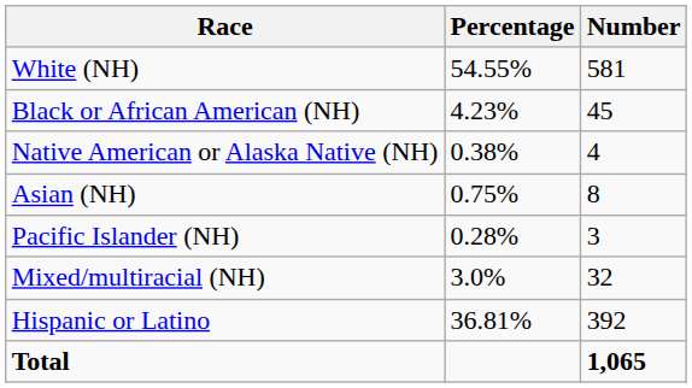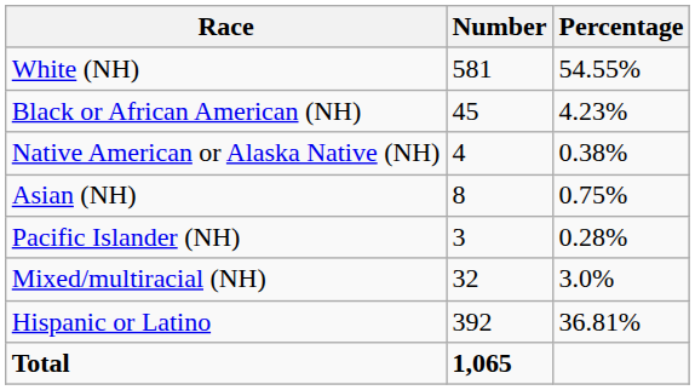columns swapped: Number <-> Percentage
